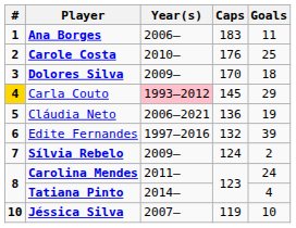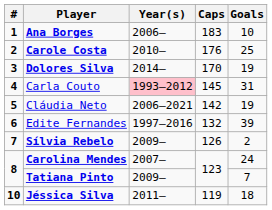Ana Borges | Goals: 11 -> 10
Dolores Silva | Year(s): 2009– -> 2014–
Dolores Silva | Goals: 18 -> 19
Carla Couto | #: gold background -> no background
Carla Couto | Goals: 29 -> 31
Cláudia Neto | Caps: 136 -> 142
Sílvia Rebelo | Caps: 124 -> 126
Carolina Mendes | Year(s): 2011– -> 2007–
Tatiana Pinto | Year(s): 2014– -> 2009–
Tatiana Pinto | Goals: 4 -> 7
Jéssica Silva | Year(s): 2007– -> 2011–
Jéssica Silva | Goals: 10 -> 18
